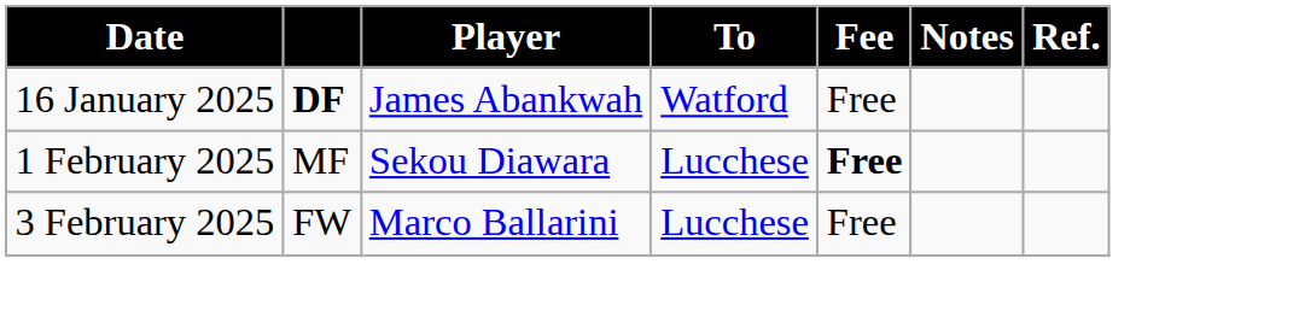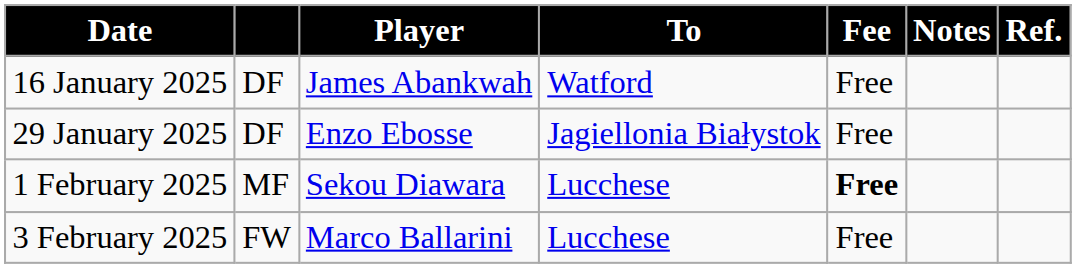16 January 2025 | column 2: bold -> normal
+ row: 29 January 2025 | DF | Enzo Ebosse | Jagiellonia Białystok | Free
